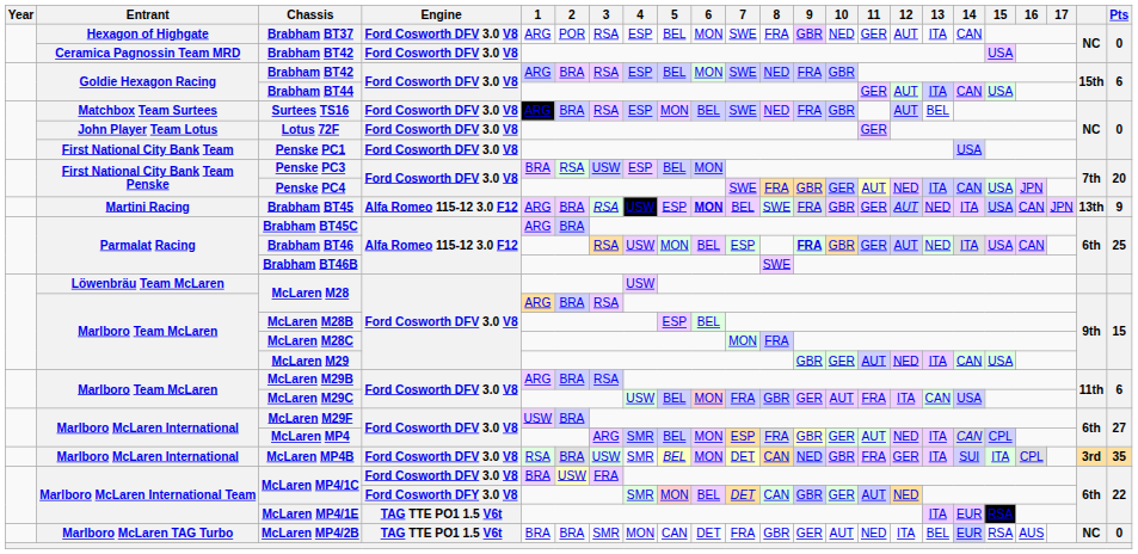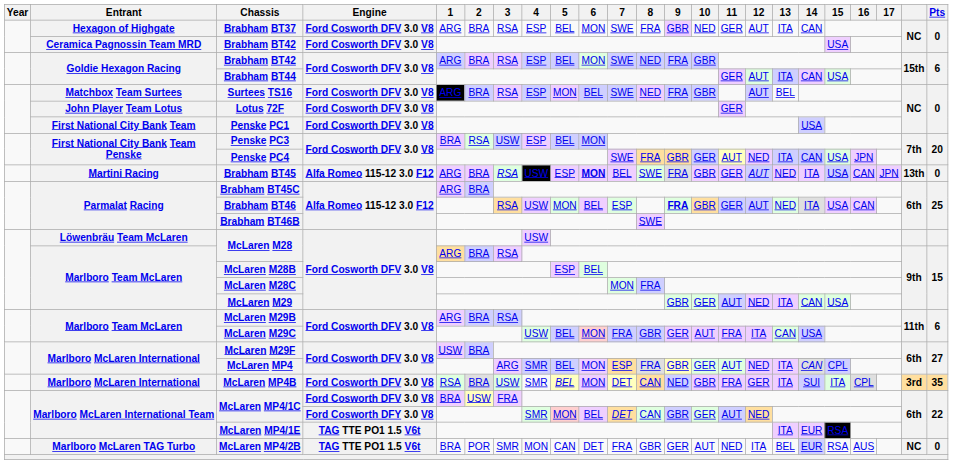Brabham BT37 | 2: POR -> BRA
Brabham BT45 | Pts: 9 -> 0
McLaren MP4/2B | 2: BRA -> POR
